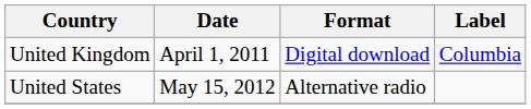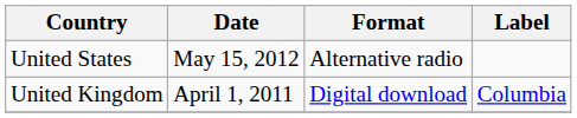rows swapped: United Kingdom <-> United States
